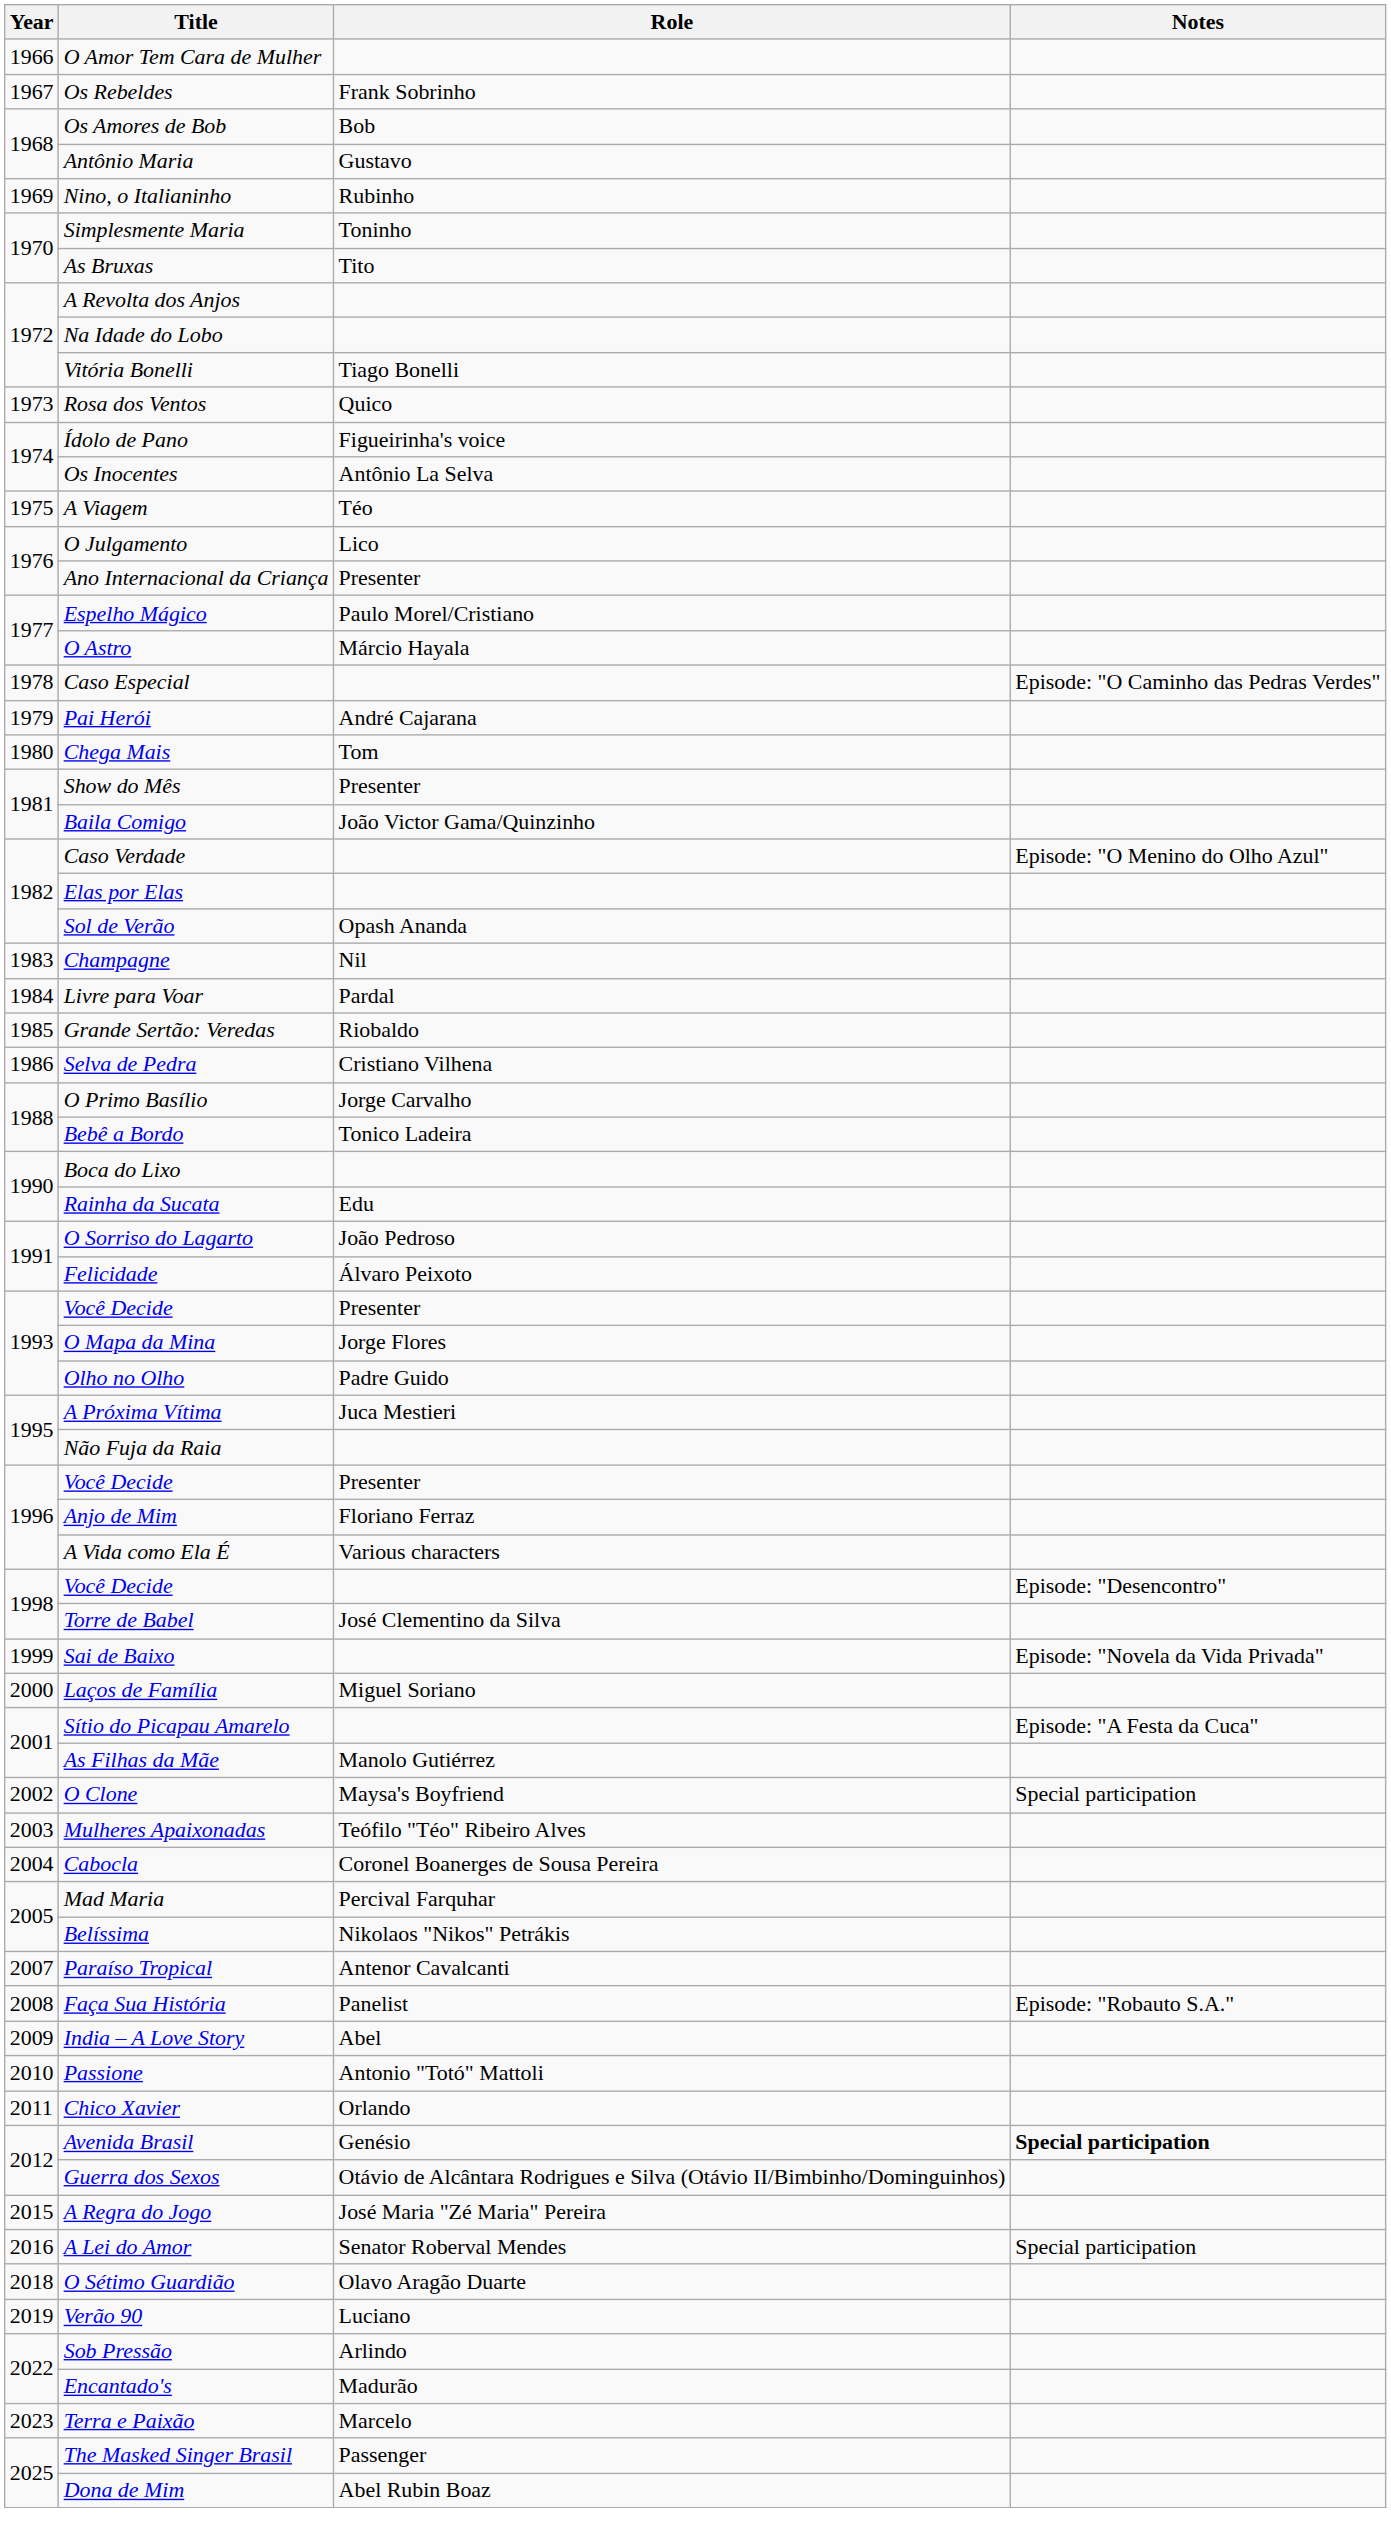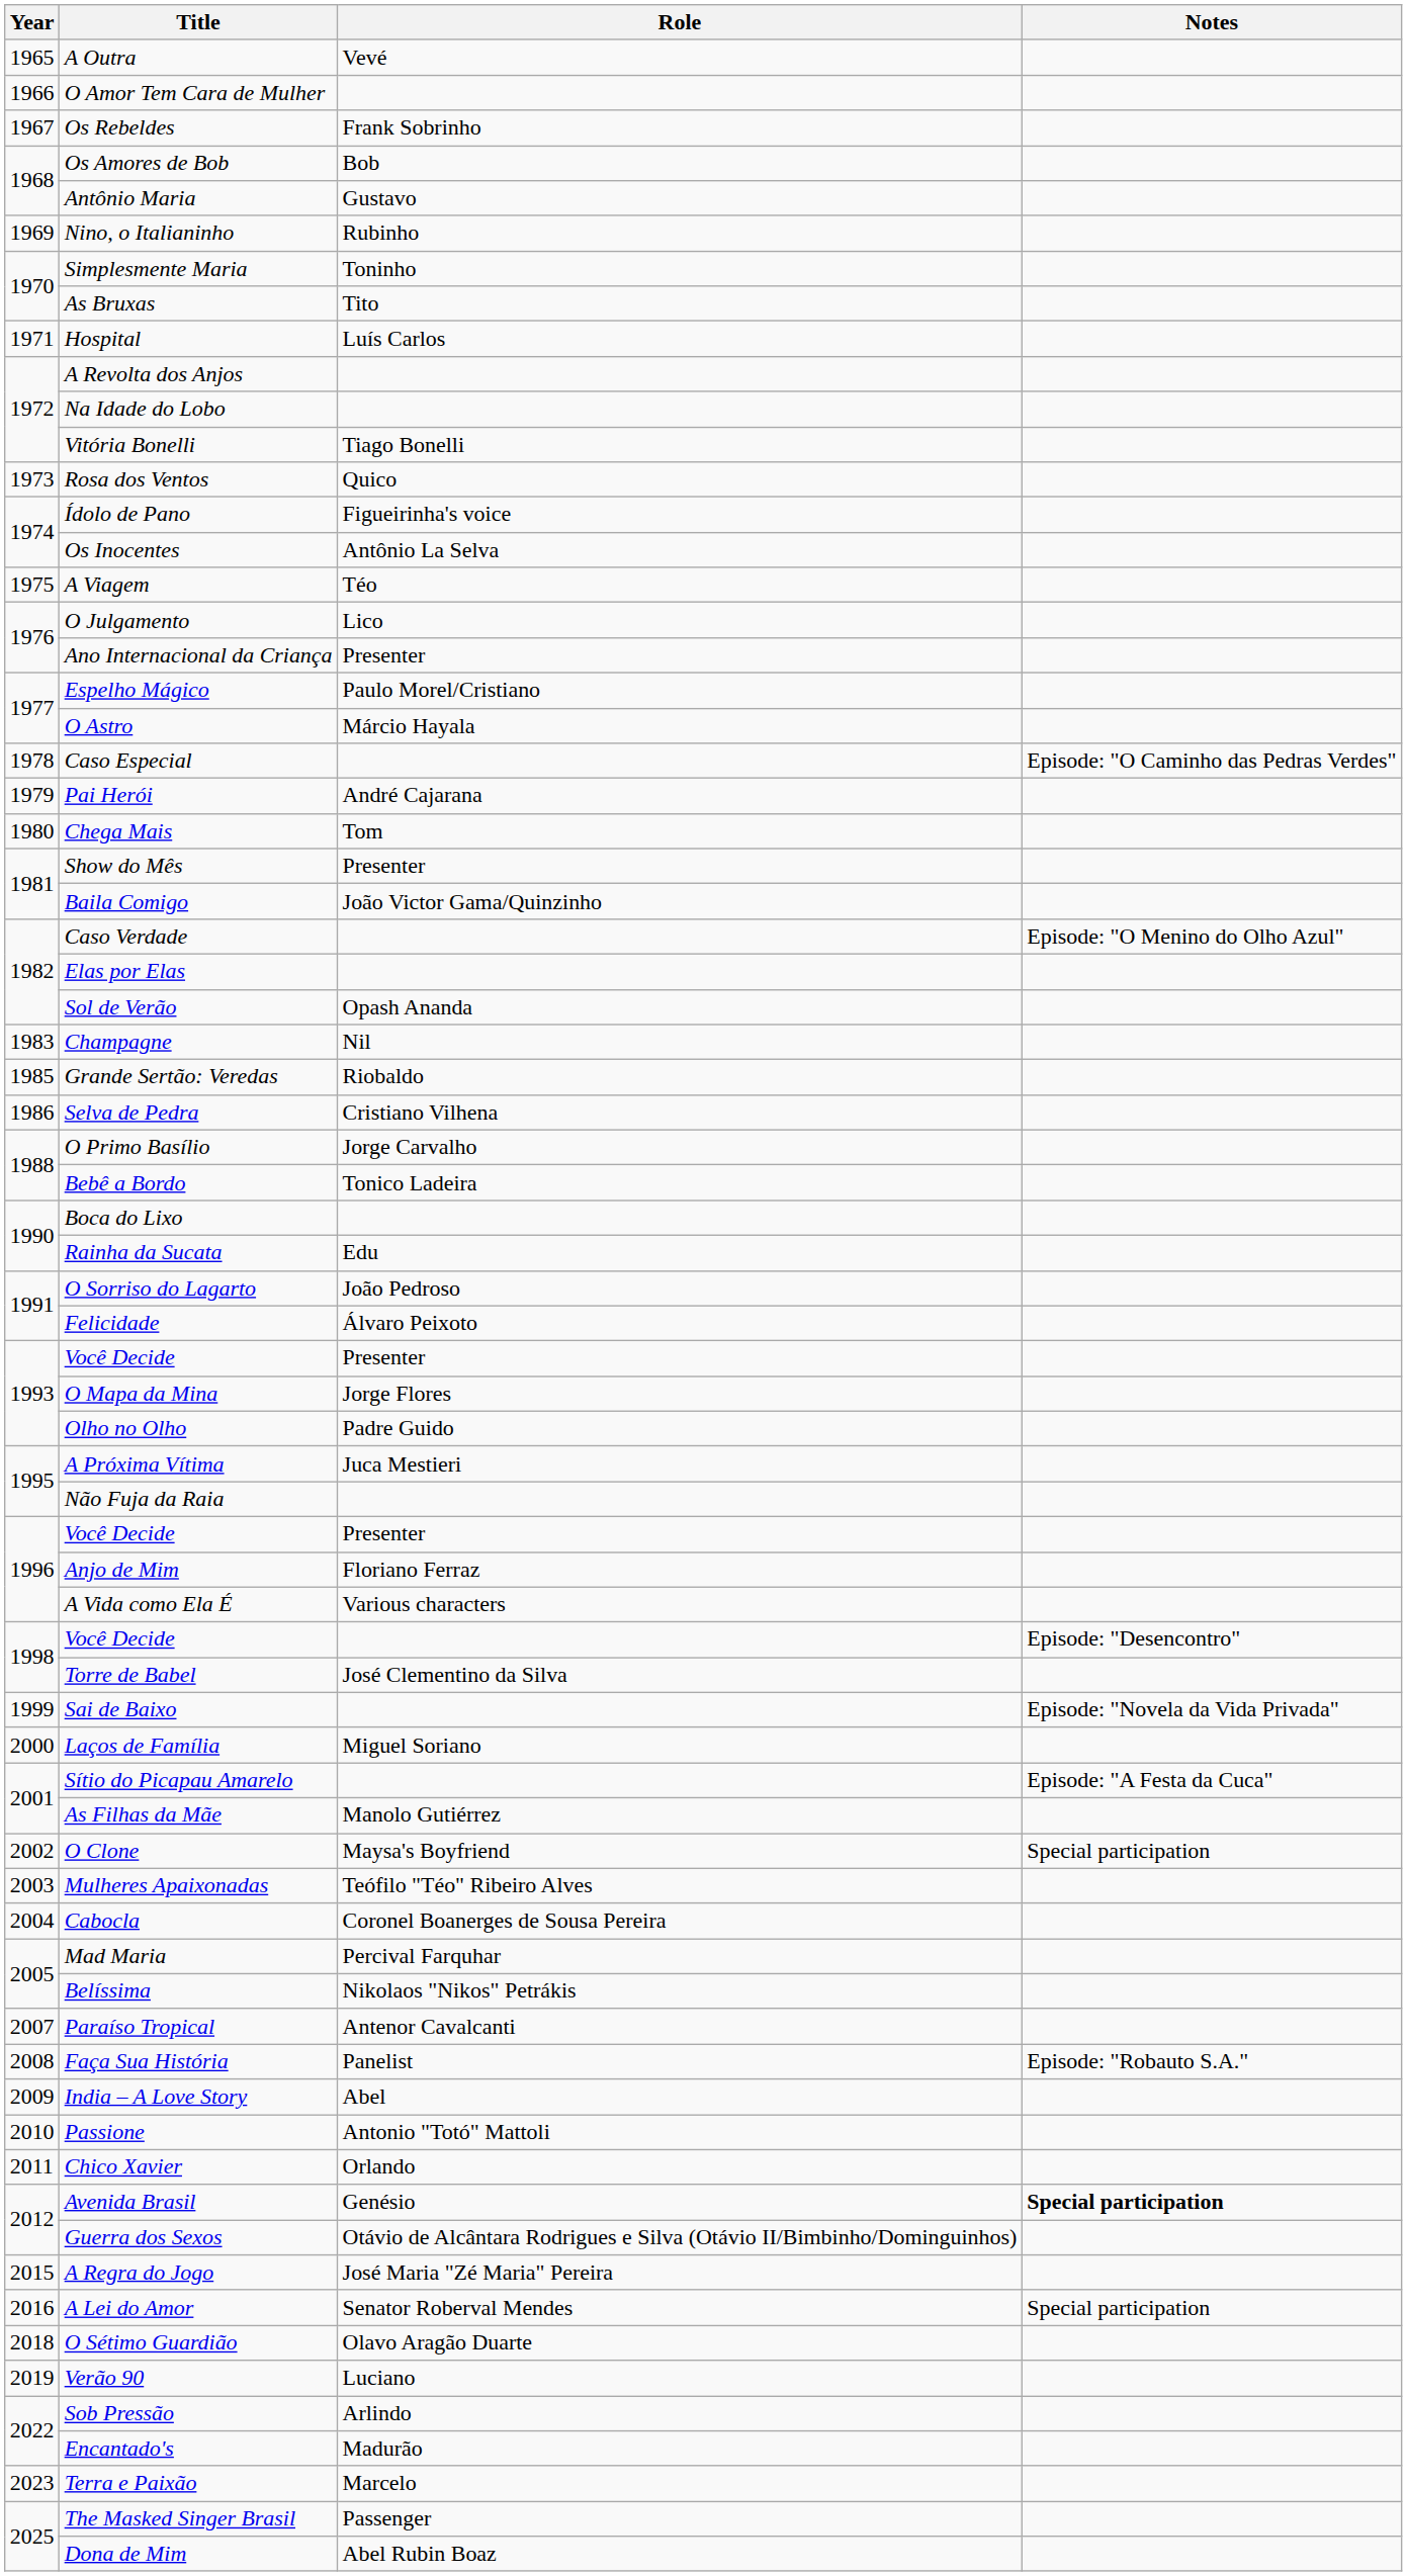+ row: 1965 | A Outra | Vevé
+ row: 1971 | Hospital | Luís Carlos
- row: 1984 | Livre para Voar | Pardal
